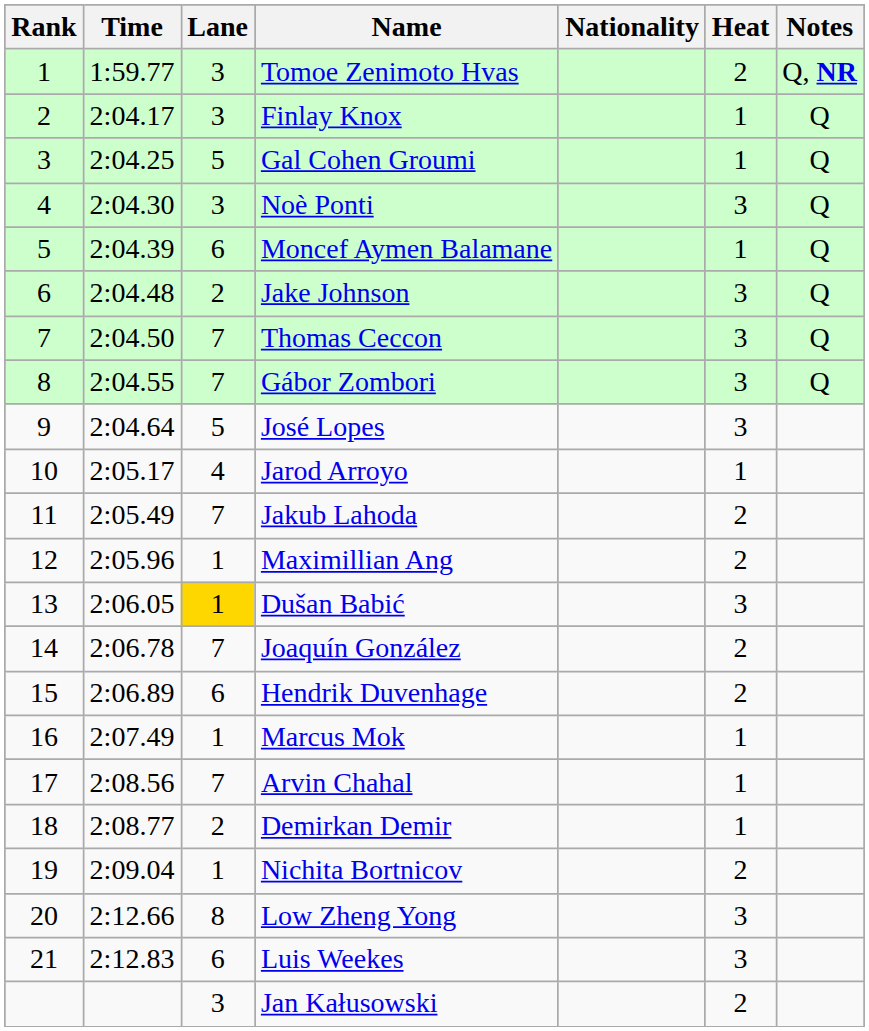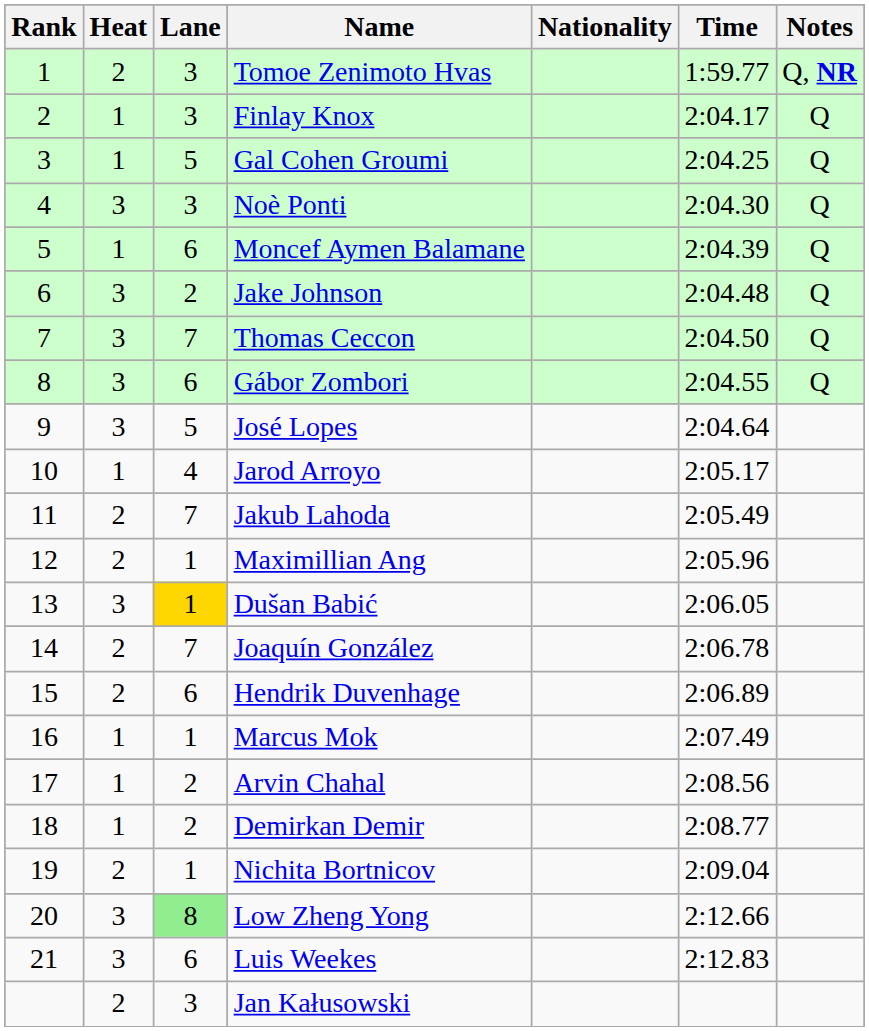columns swapped: Heat <-> Time
Gábor Zombori | Lane: 7 -> 6
Arvin Chahal | Lane: 7 -> 2
Low Zheng Yong | Lane: no background -> lightgreen background
